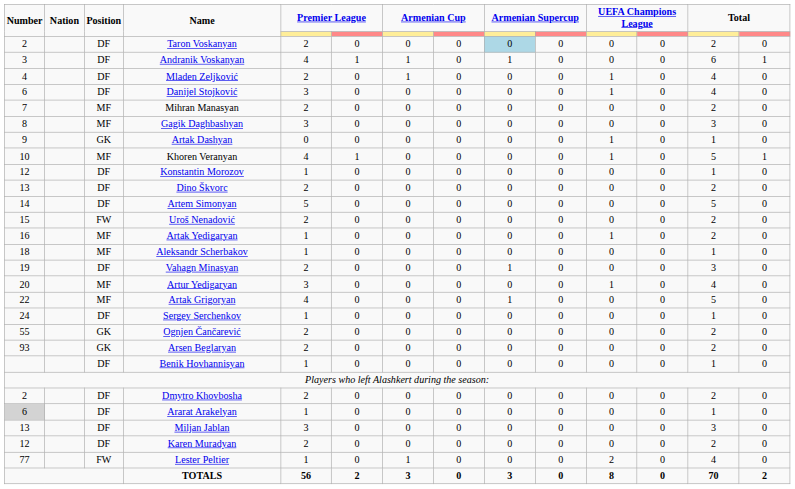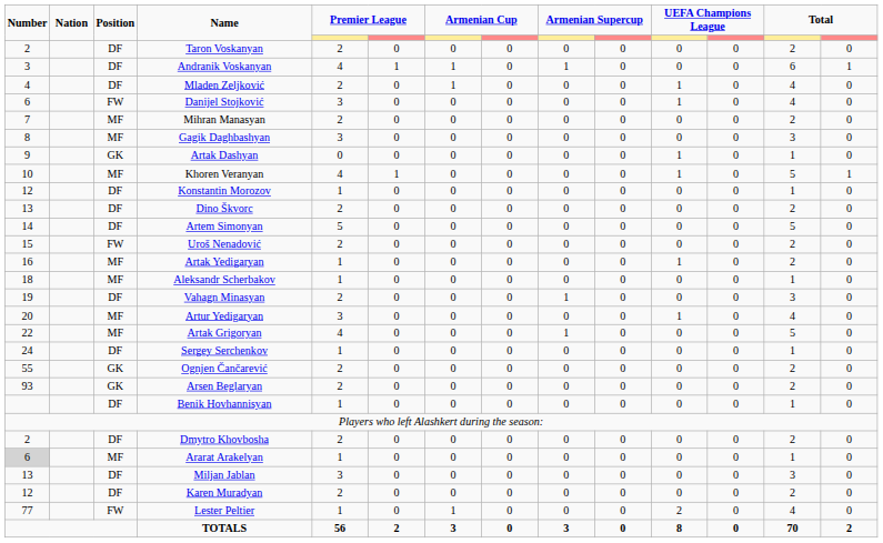Taron Voskanyan | column 9: lightblue background -> no background
Danijel Stojković | Position: DF -> FW
Ararat Arakelyan | Position: DF -> MF
